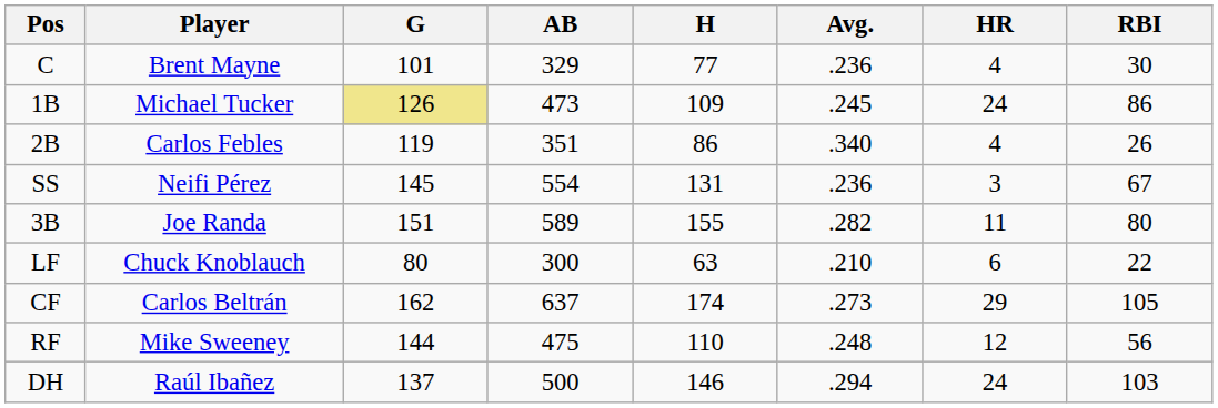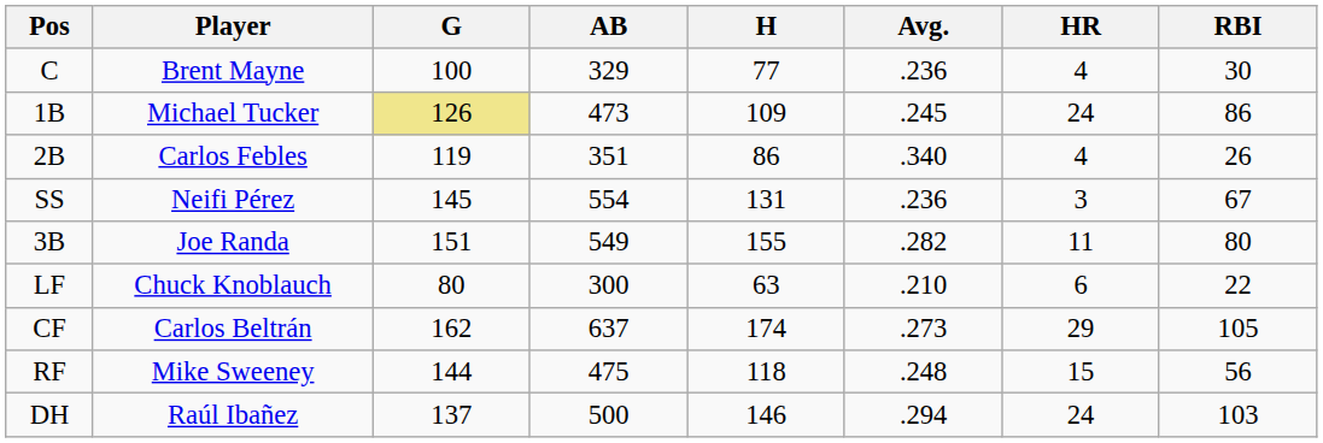C | G: 101 -> 100
3B | AB: 589 -> 549
RF | H: 110 -> 118
RF | HR: 12 -> 15
